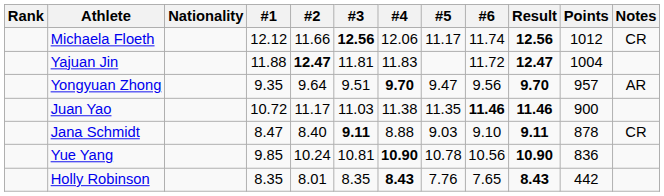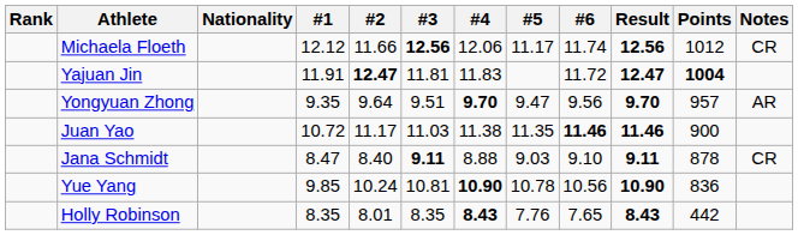Yajuan Jin | #1: 11.88 -> 11.91
Yajuan Jin | Points: normal -> bold
